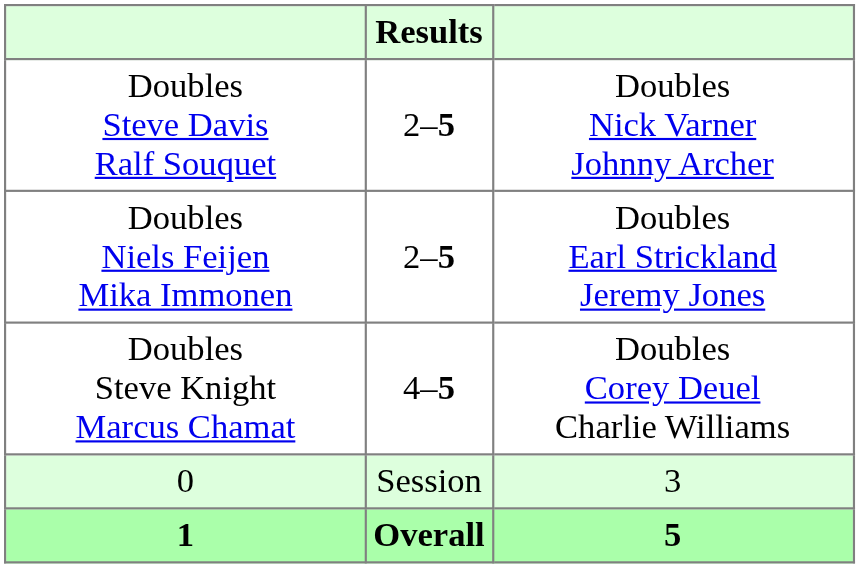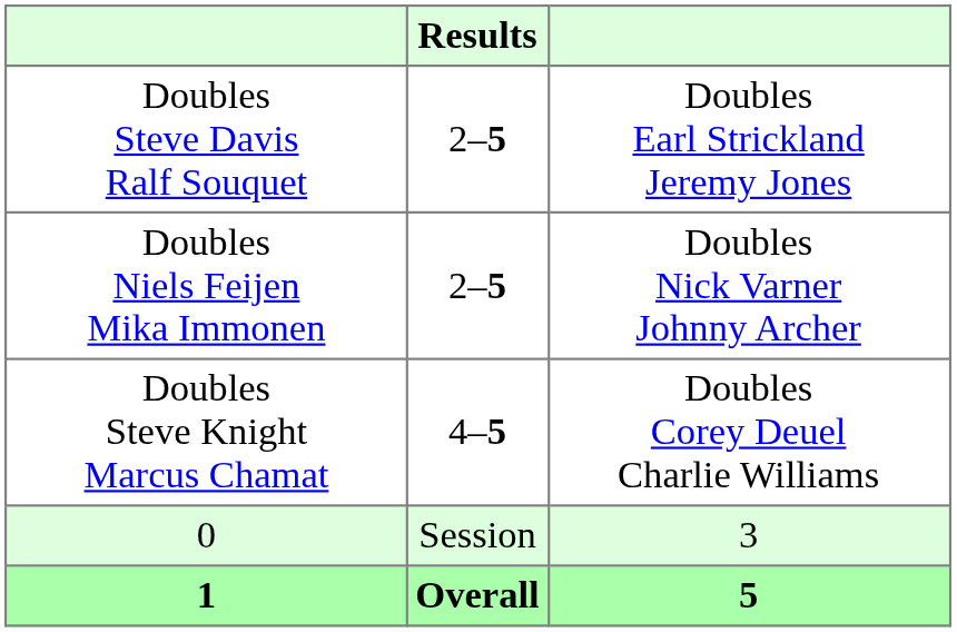Doubles Steve Davis Ralf Souquet | column 3: Doubles Nick Varner Johnny Archer -> Doubles Earl Strickland Jeremy Jones
Doubles Niels Feijen Mika Immonen | column 3: Doubles Earl Strickland Jeremy Jones -> Doubles Nick Varner Johnny Archer
